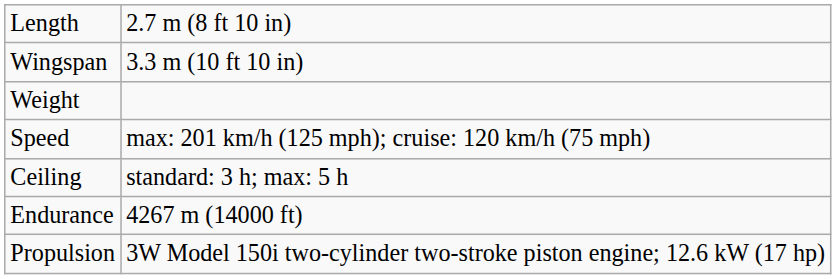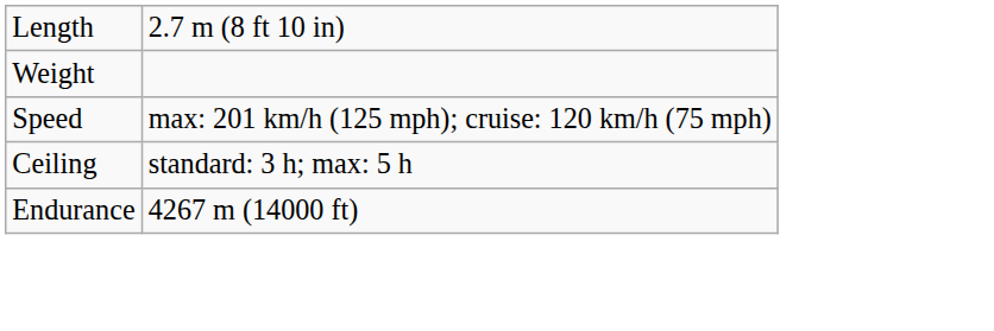- row: Wingspan | 3.3 m (10 ft 10 in)
- row: Propulsion | 3W Model 150i two-cylinder two-stroke piston engine; 12.6 kW (17 hp)
